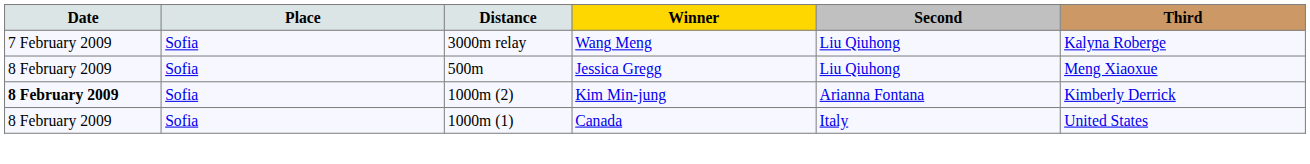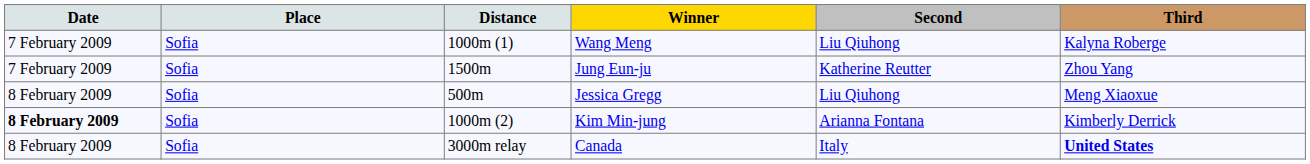Wang Meng | Distance: 3000m relay -> 1000m (1)
+ row: 7 February 2009 | Sofia | 1500m | Jung Eun-ju | Katherine Reutter | Zhou Yang
Canada | Distance: 1000m (1) -> 3000m relay
Canada | Third: normal -> bold
